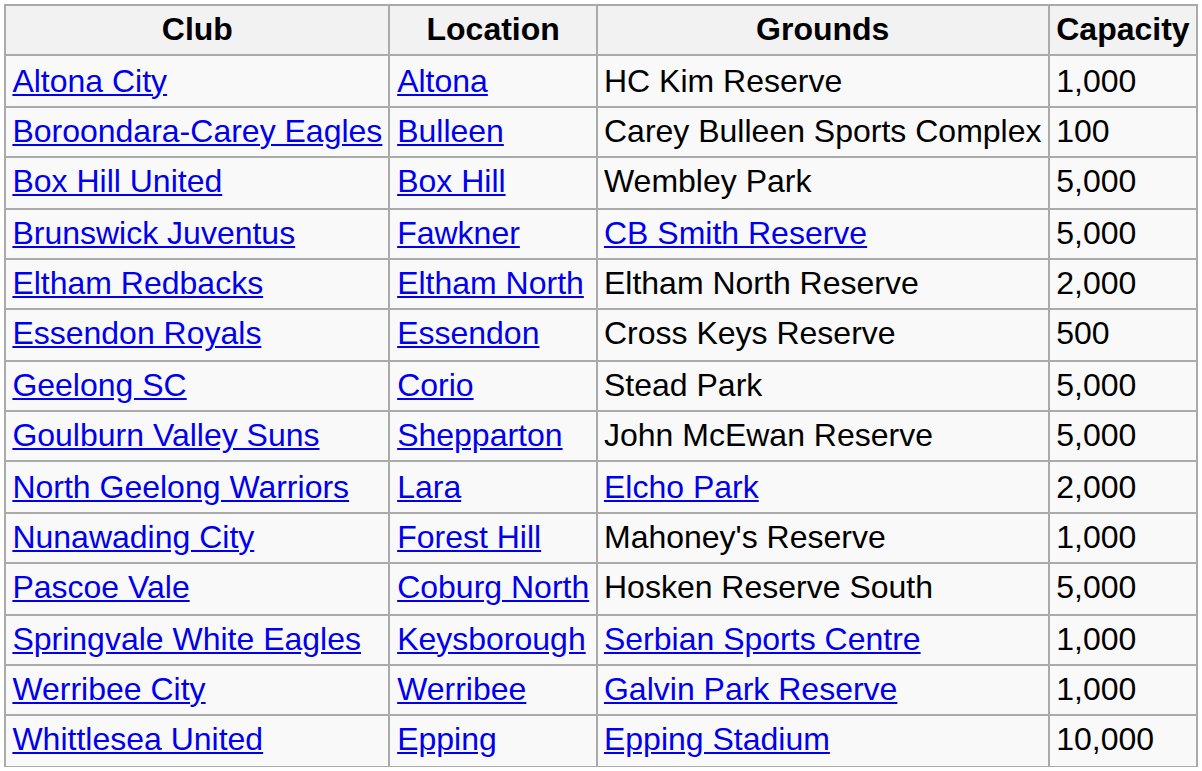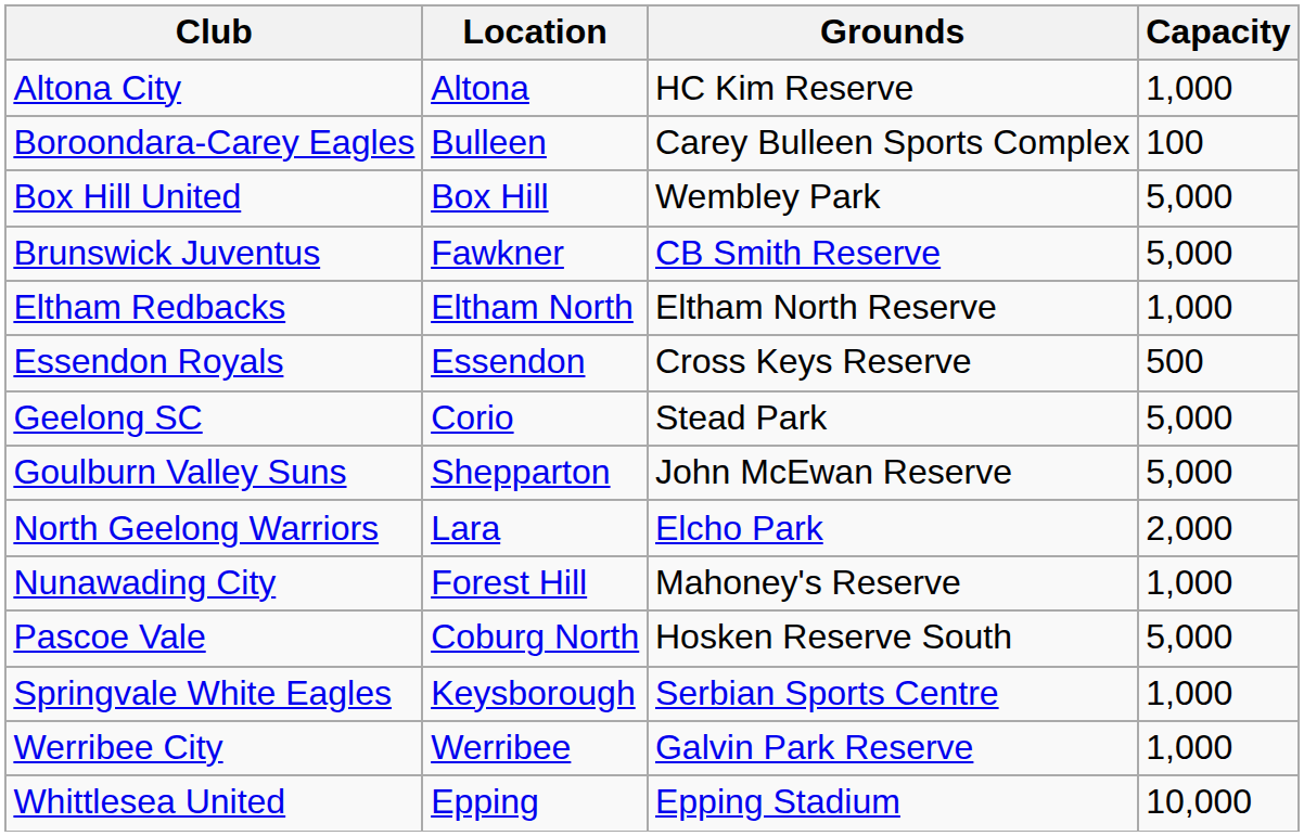Eltham Redbacks | Capacity: 2,000 -> 1,000
